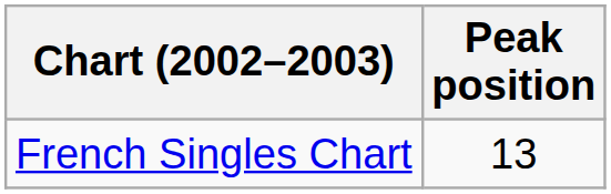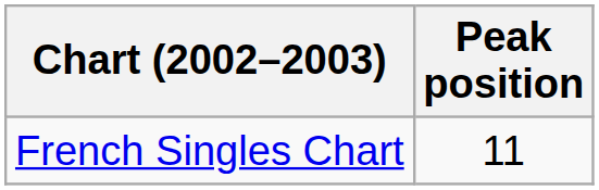French Singles Chart | Peak position: 13 -> 11
